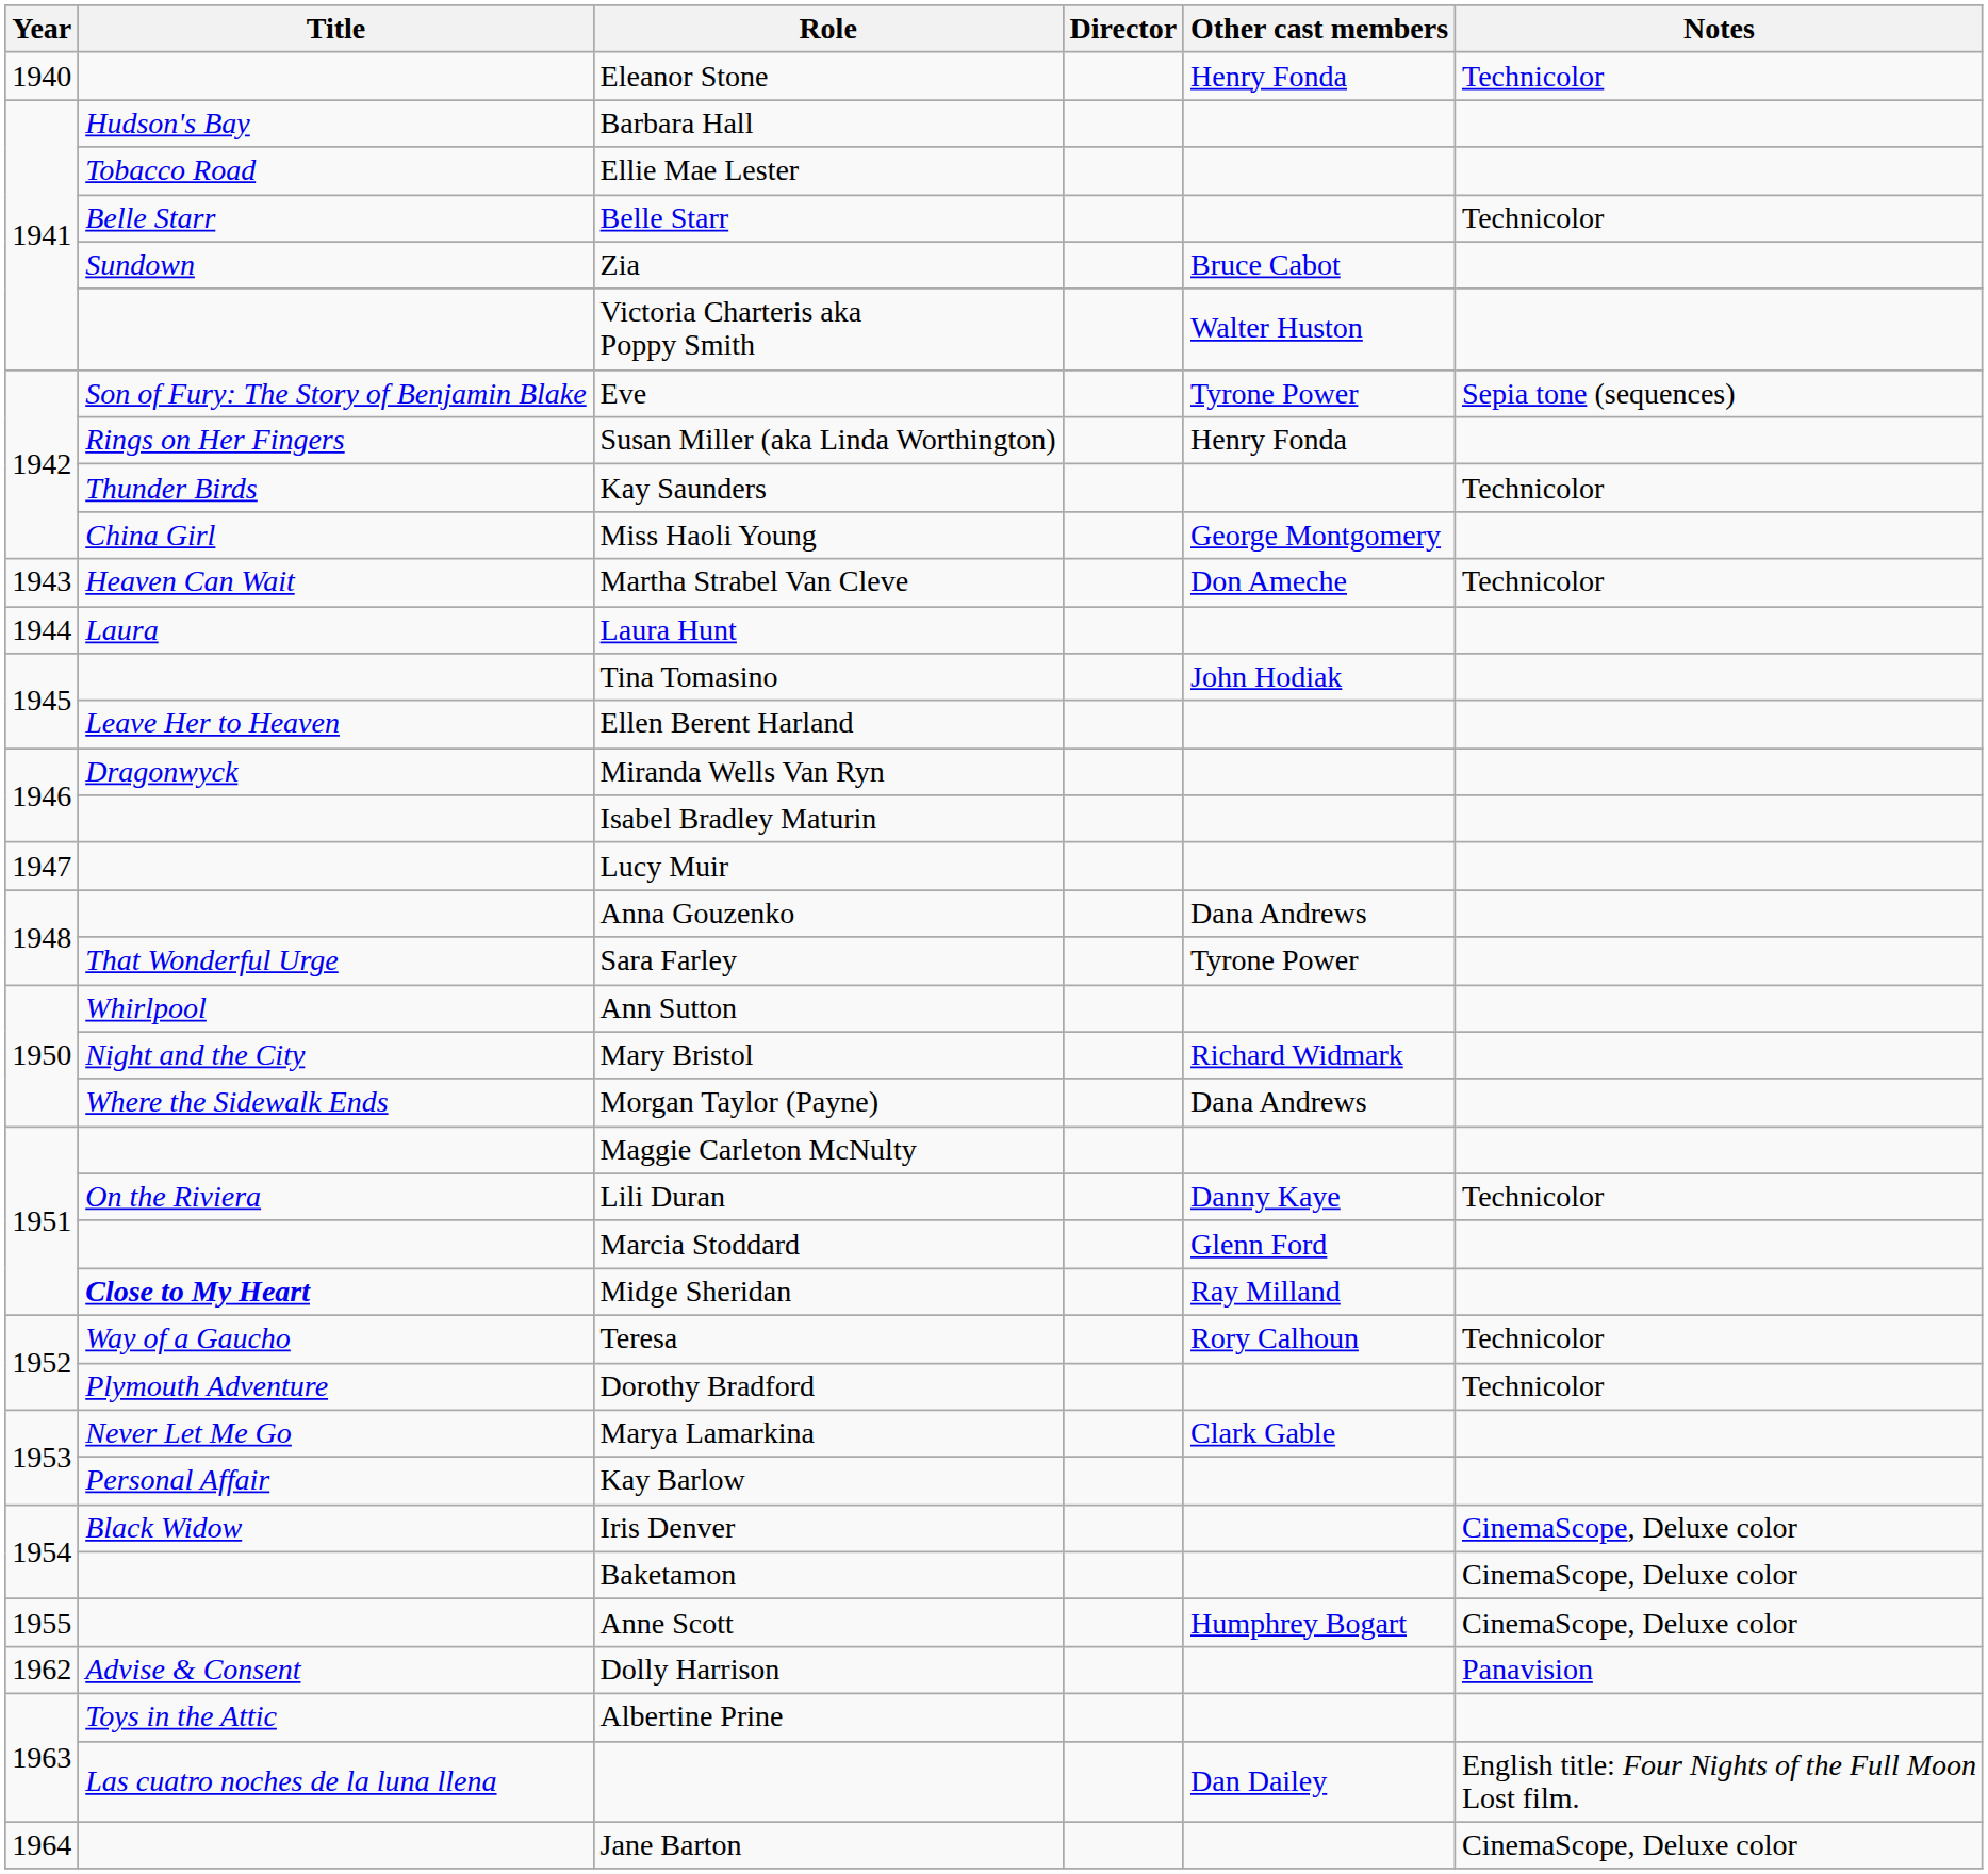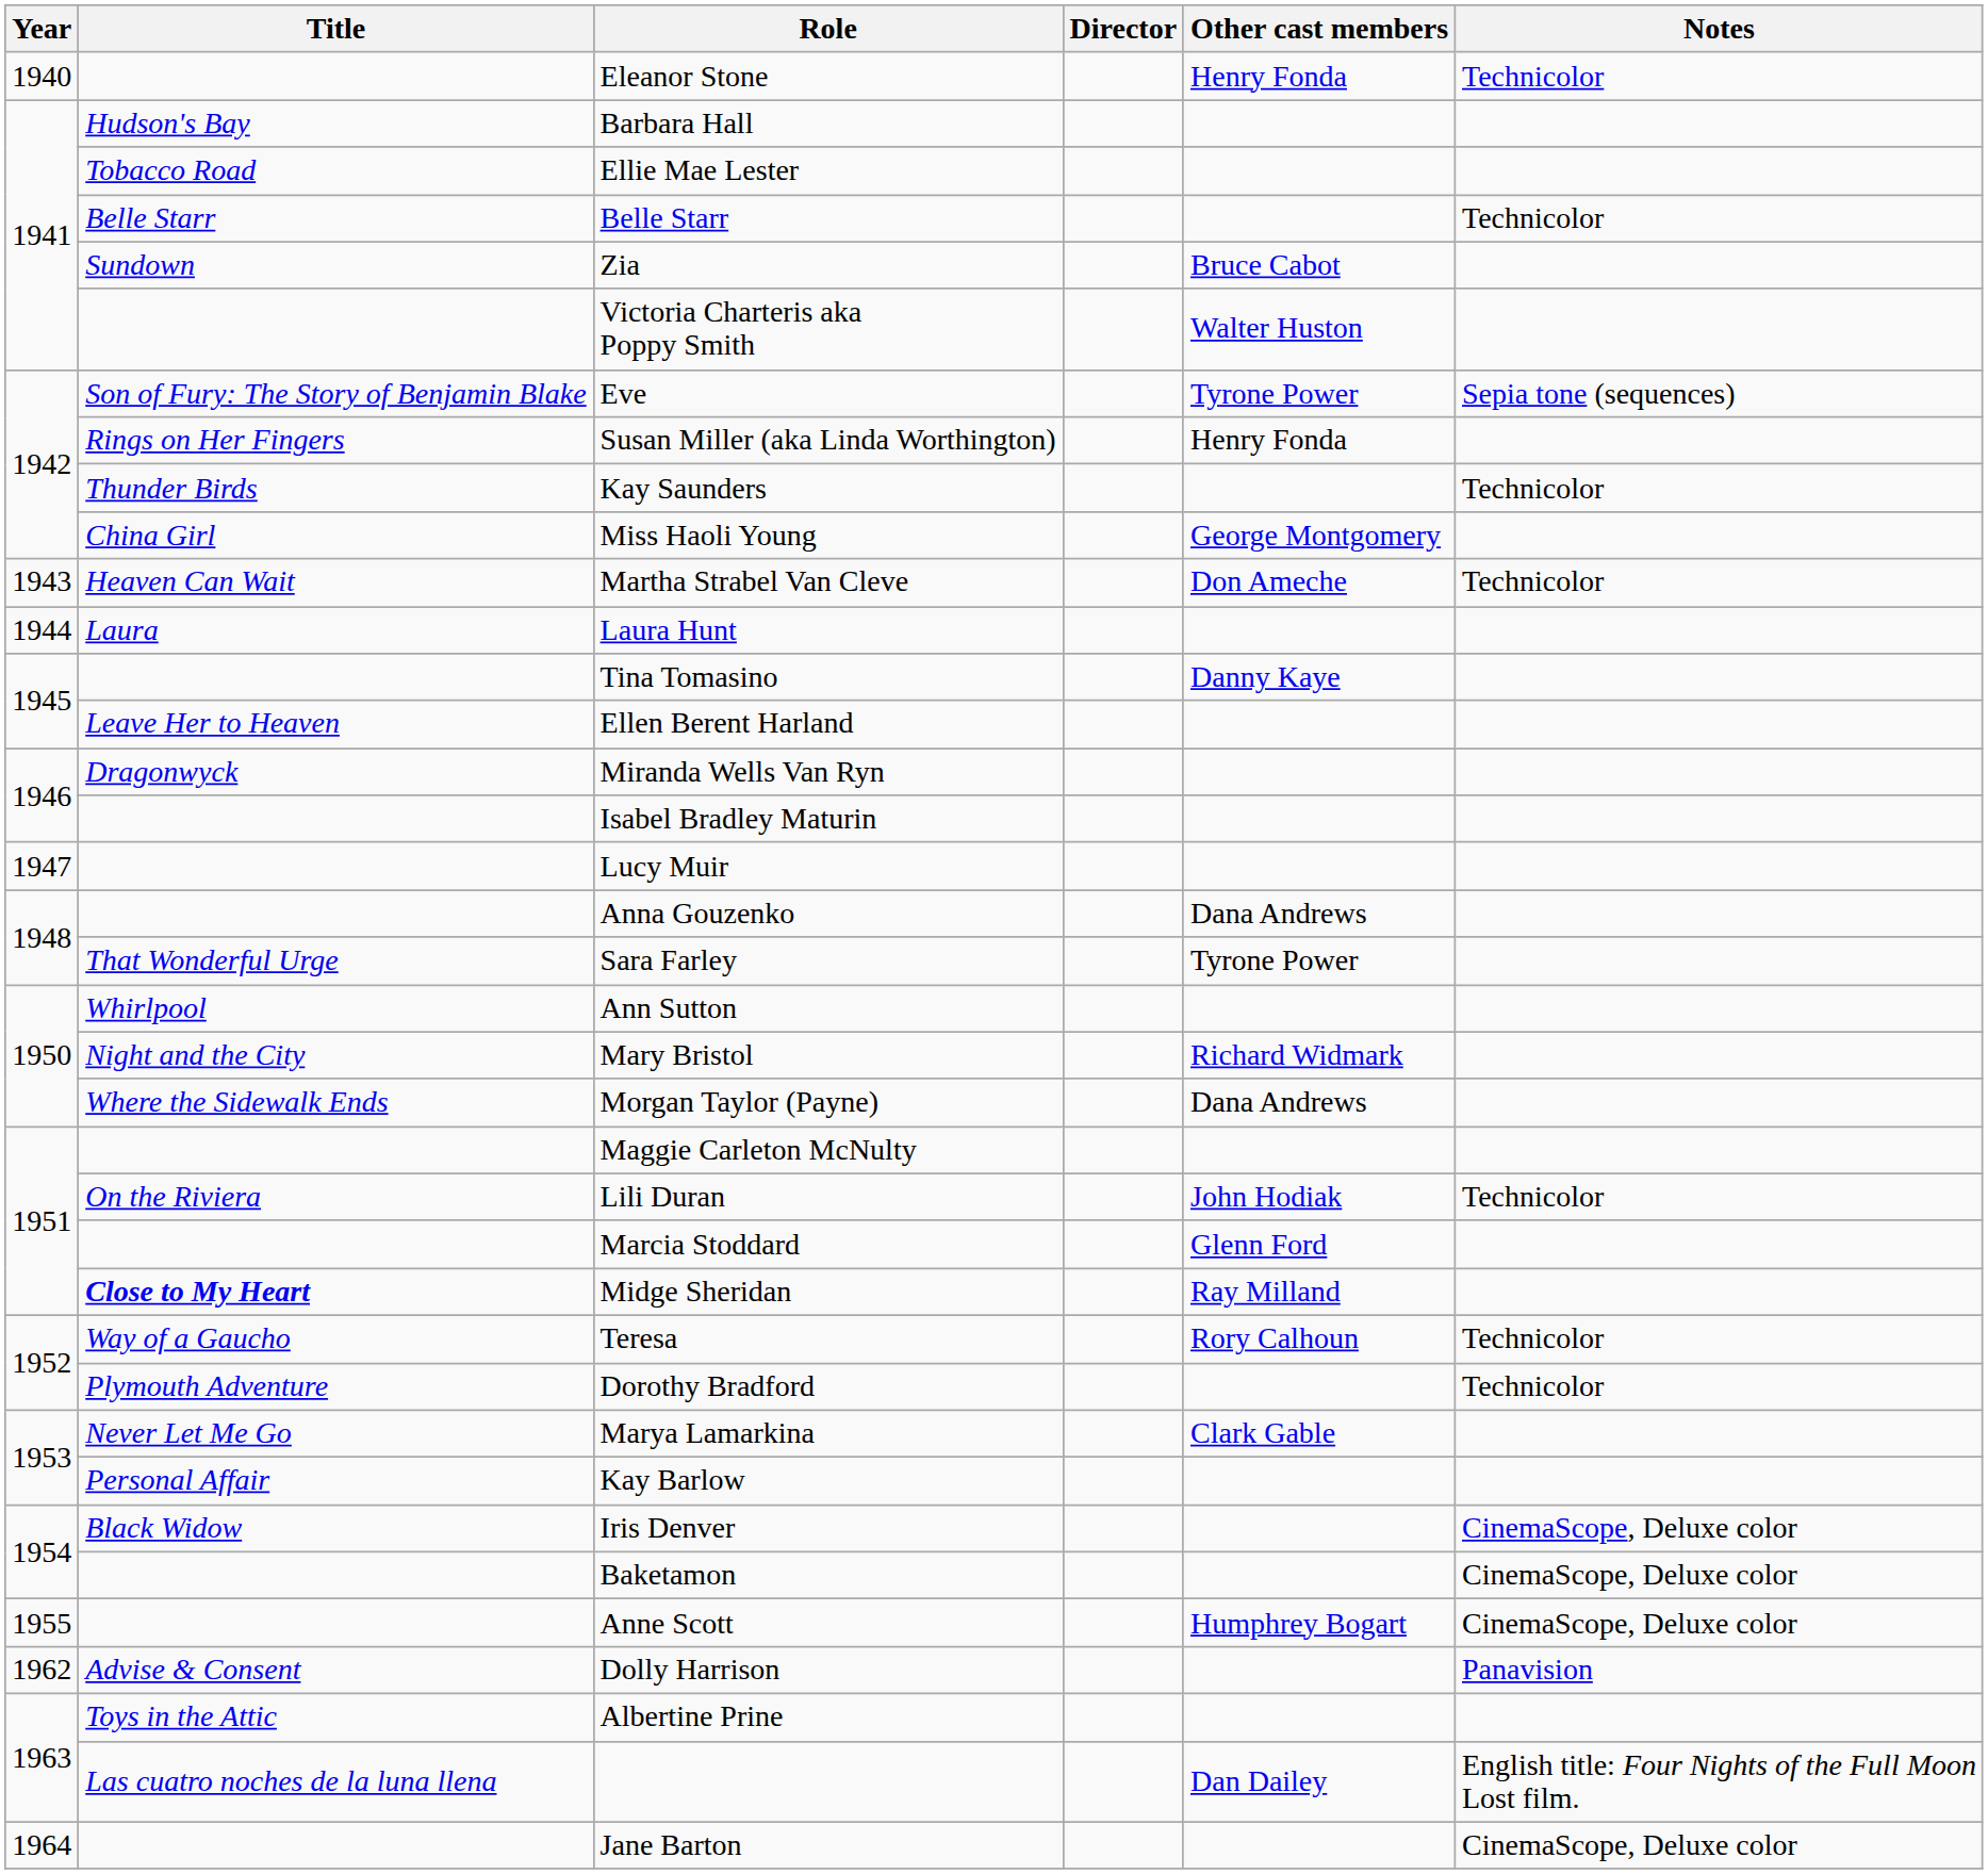Tina Tomasino | Other cast members: John Hodiak -> Danny Kaye
Lili Duran | Other cast members: Danny Kaye -> John Hodiak
